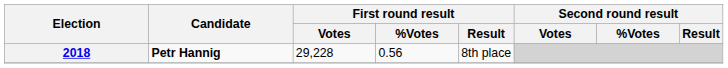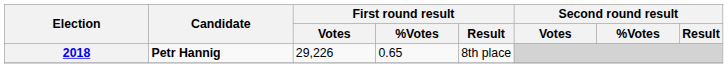2018 | First round result / Votes: 29,228 -> 29,226
2018 | First round result / %Votes: 0.56 -> 0.65
